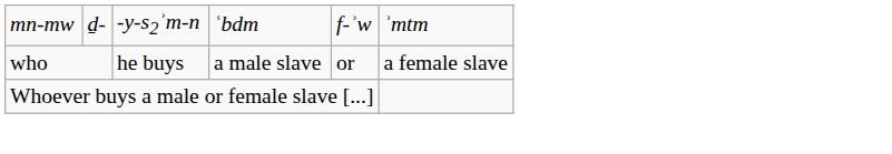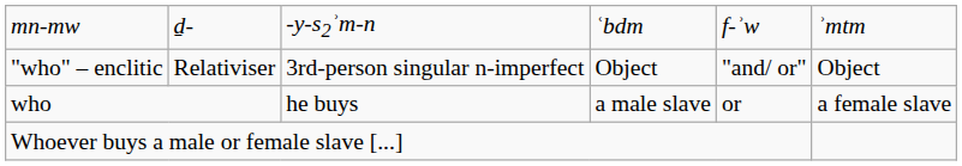+ row: "who" – enclitic | Relativiser | 3rd-person singular n-imperfect | Object | "and/ or" | Object
